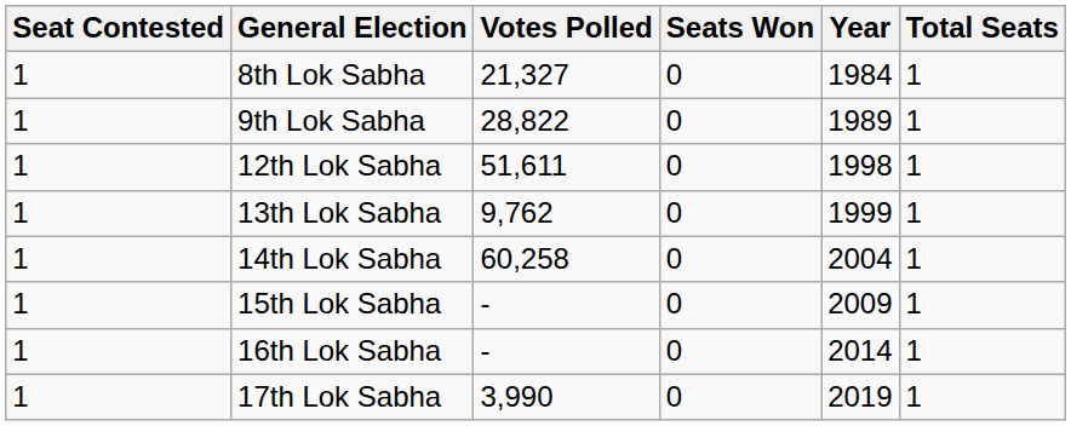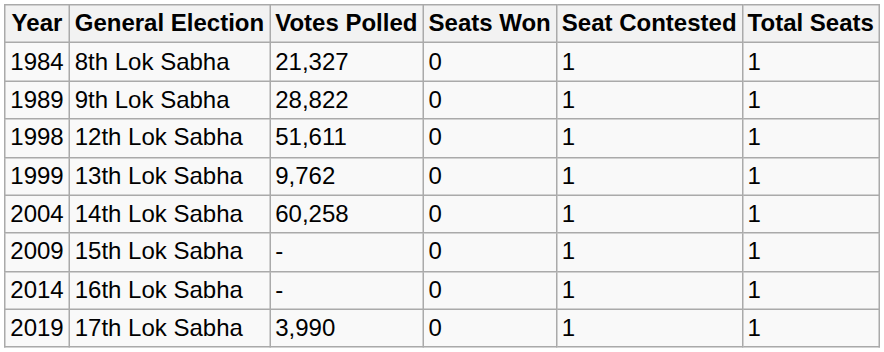columns swapped: Year <-> Seat Contested
